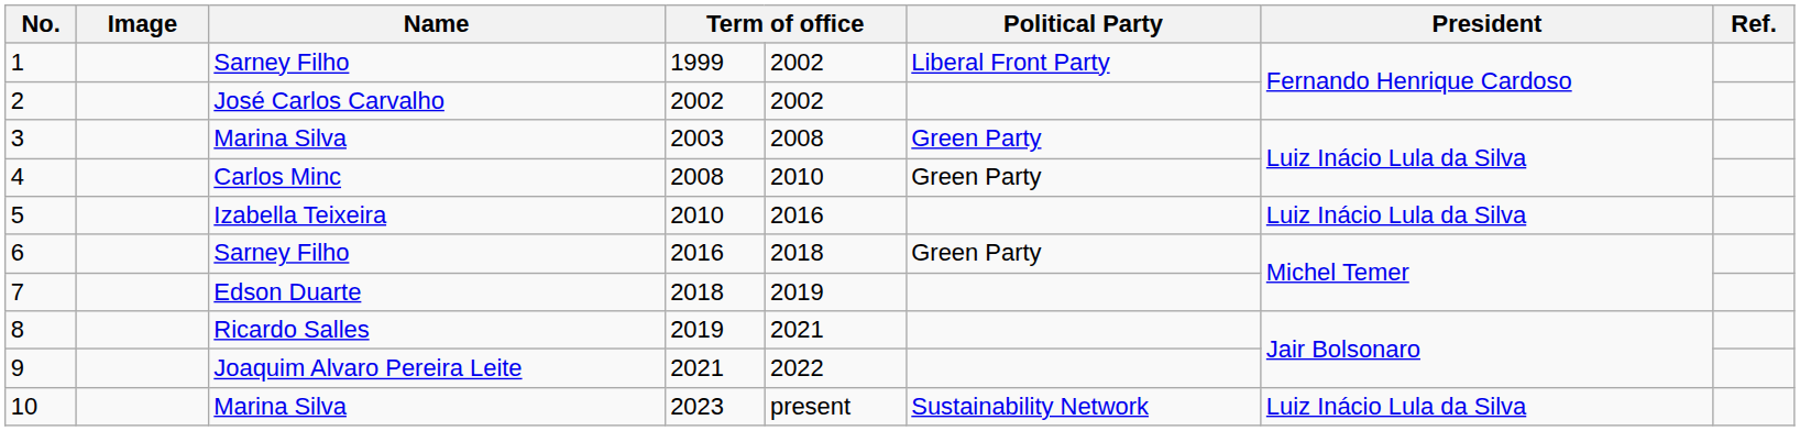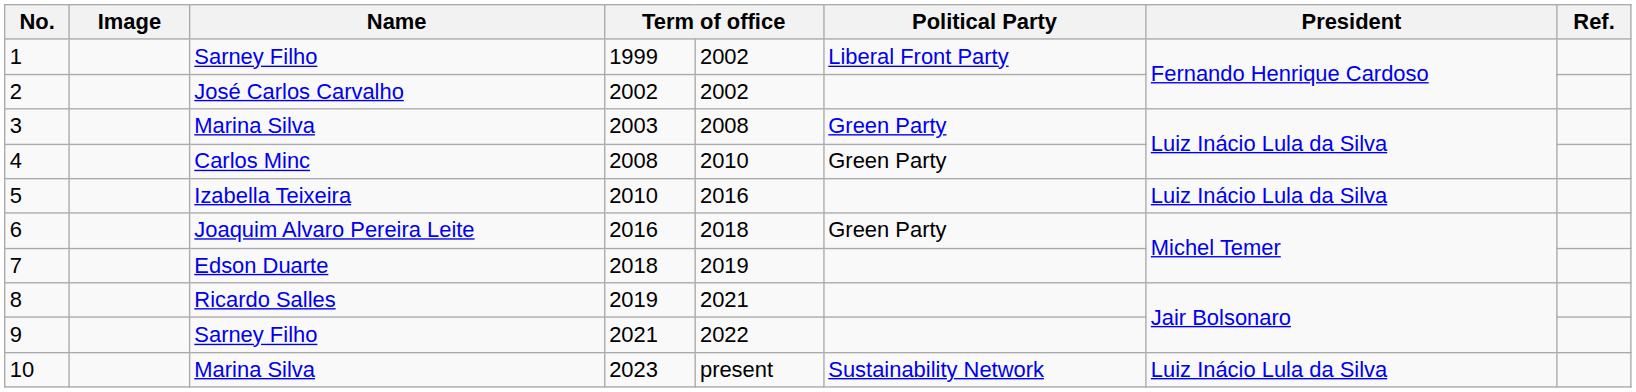6 | Name: Sarney Filho -> Joaquim Alvaro Pereira Leite
9 | Name: Joaquim Alvaro Pereira Leite -> Sarney Filho
